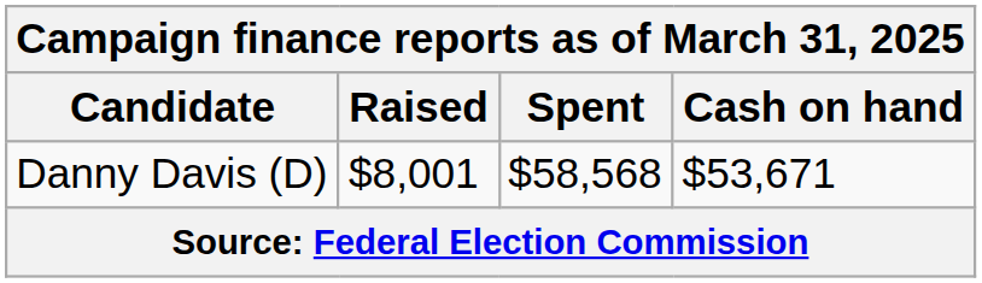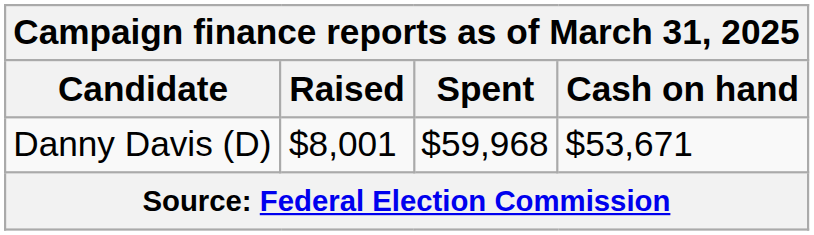Danny Davis (D) | Spent: $58,568 -> $59,968
